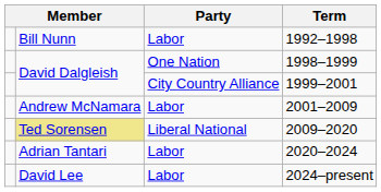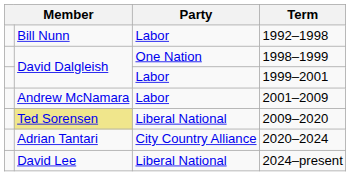1999–2001 | Party: City Country Alliance -> Labor
2020–2024 | Party: Labor -> City Country Alliance
2024–present | Party: Labor -> Liberal National
